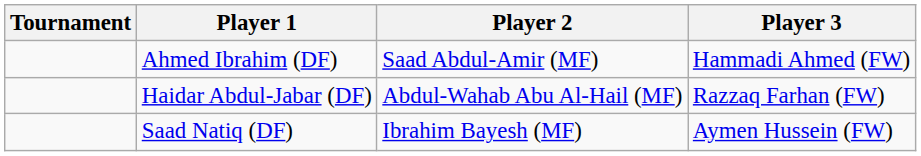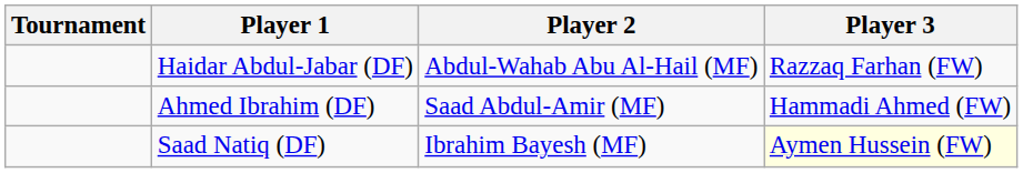rows swapped: Haidar Abdul-Jabar (DF) <-> Ahmed Ibrahim (DF)
Saad Natiq (DF) | Player 3: no background -> lightyellow background
